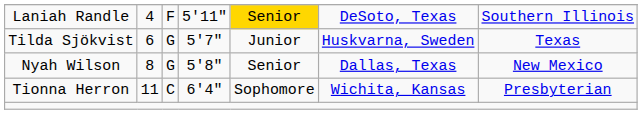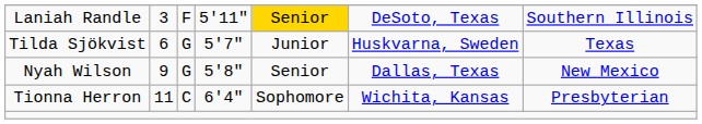Laniah Randle | column 2: 4 -> 3
Nyah Wilson | column 2: 8 -> 9
